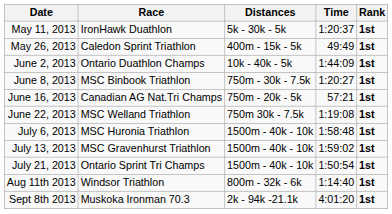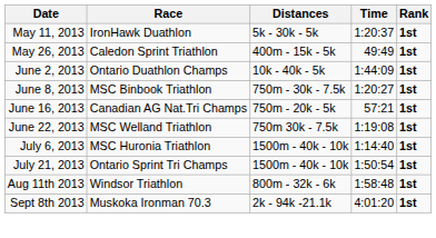July 6, 2013 | Time: 1:58:48 -> 1:14:40
- row: July 13, 2013 | MSC Gravenhurst Triathlon | 1500m - 40k - 10k | 1:59:02 | 1st
Aug 11th 2013 | Time: 1:14:40 -> 1:58:48
